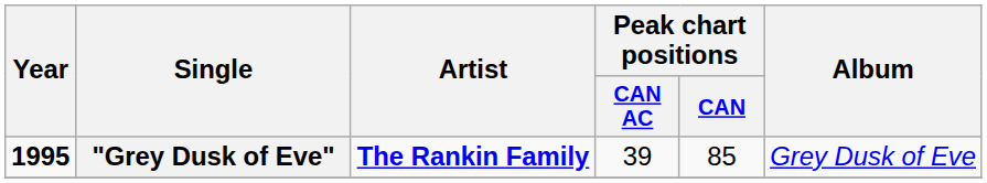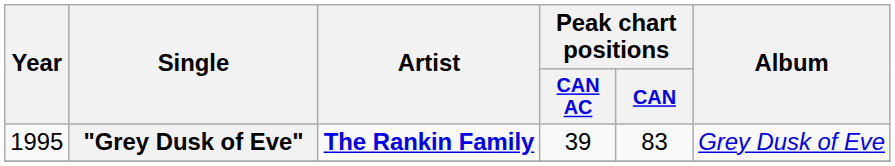"Grey Dusk of Eve" | Year: bold -> normal
"Grey Dusk of Eve" | Peak chart positions / CAN: 85 -> 83
